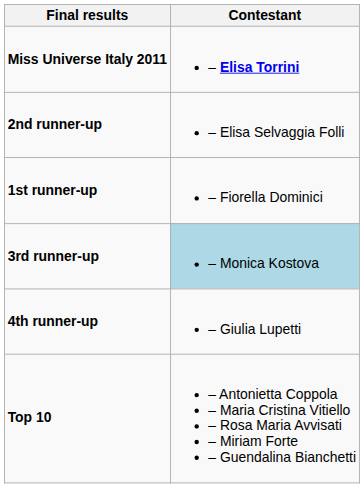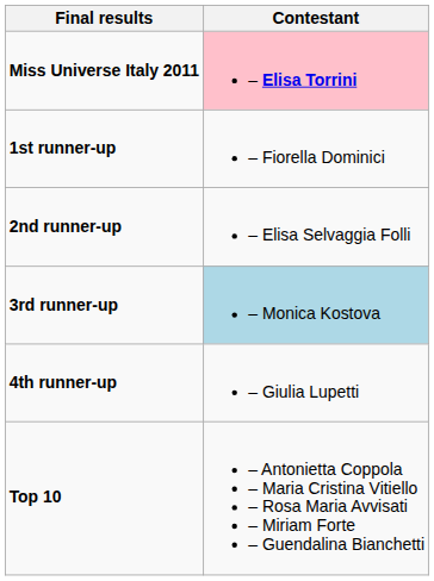Miss Universe Italy 2011 | Contestant: no background -> pink background
rows swapped: 1st runner-up <-> 2nd runner-up
